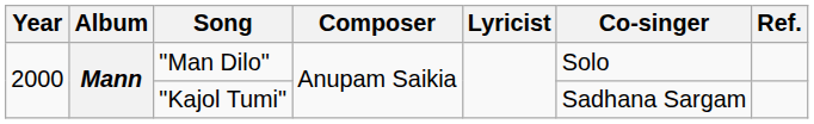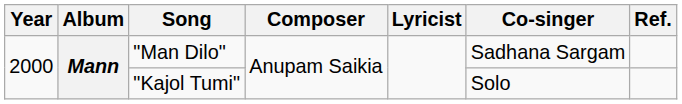"Man Dilo" | Co-singer: Solo -> Sadhana Sargam
"Kajol Tumi" | Co-singer: Sadhana Sargam -> Solo
